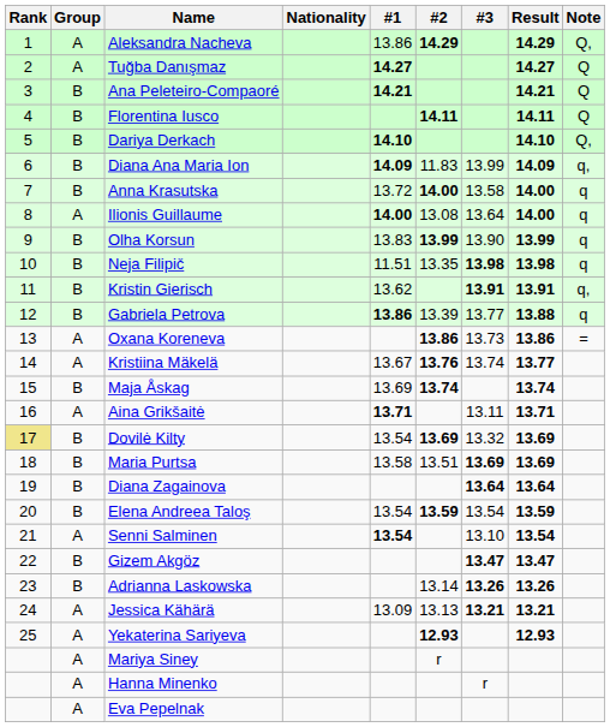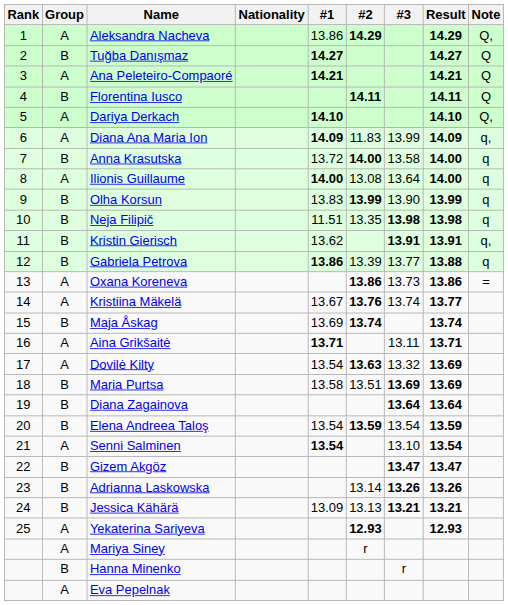Tuğba Danışmaz | Group: A -> B
Ana Peleteiro-Compaoré | Group: B -> A
Dariya Derkach | Group: B -> A
Diana Ana Maria Ion | Group: B -> A
Dovilė Kilty | Rank: khaki background -> no background
Dovilė Kilty | Group: B -> A
Dovilė Kilty | #2: 13.69 -> 13.63
Jessica Kähärä | Group: A -> B
Hanna Minenko | Group: A -> B
